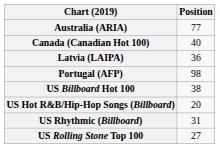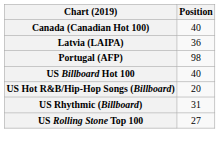- row: Australia (ARIA) | 77
US Billboard Hot 100 | Position: 38 -> 40
